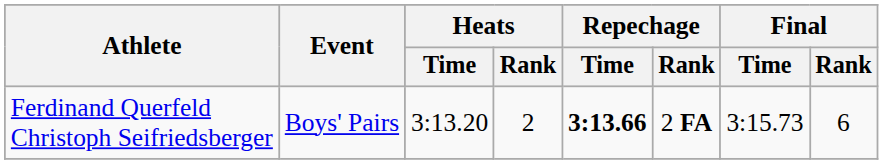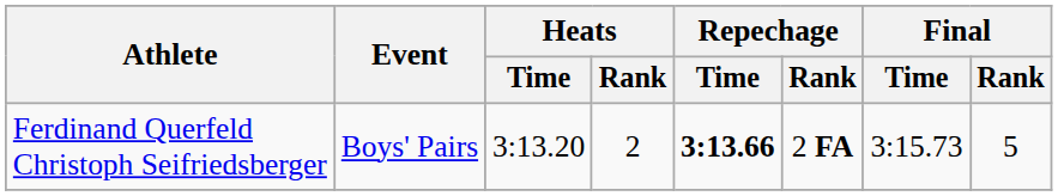Ferdinand Querfeld Christoph Seifriedsberger | Final / Rank: 6 -> 5
